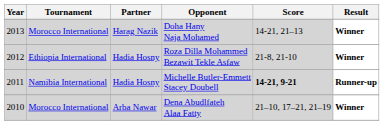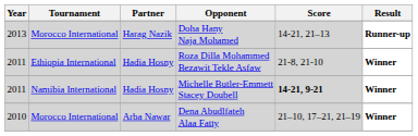Doha Hany Naja Mohamed | Result: Winner -> Runner-up
Roza Dilla Mohammed Bezawit Tekle Asfaw | Year: 2012 -> 2011
Michelle Butler-Emmett Stacey Doubell | Result: Runner-up -> Winner
